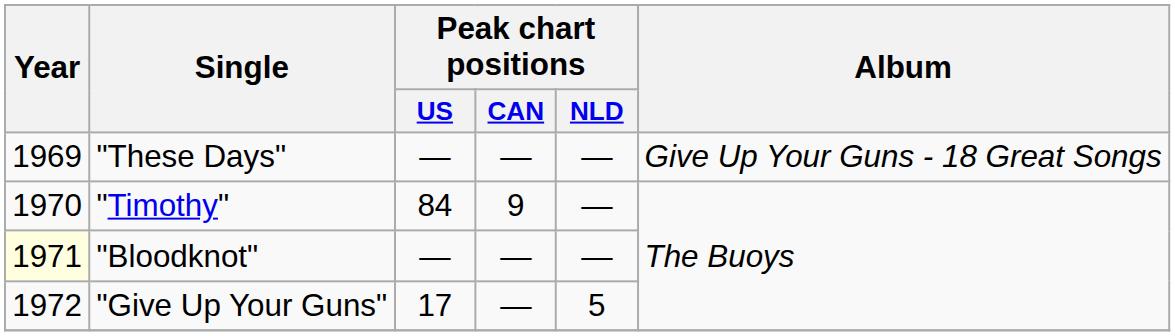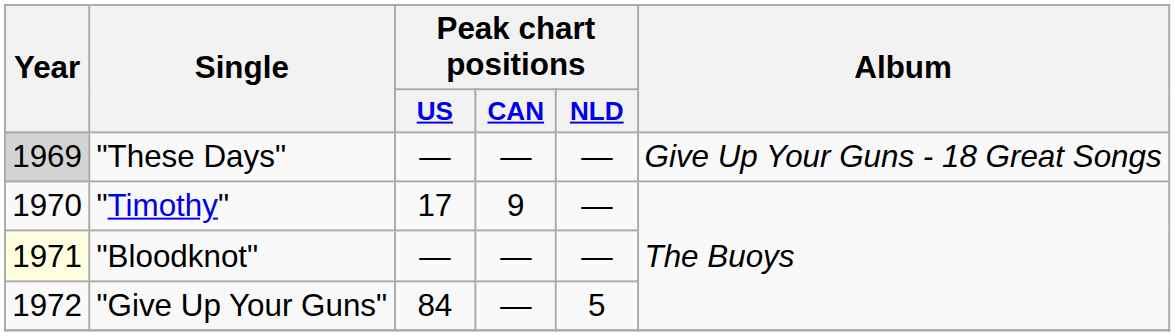"These Days" | Year: no background -> lightgrey background
"Timothy" | Peak chart positions / US: 84 -> 17
"Give Up Your Guns" | Peak chart positions / US: 17 -> 84
